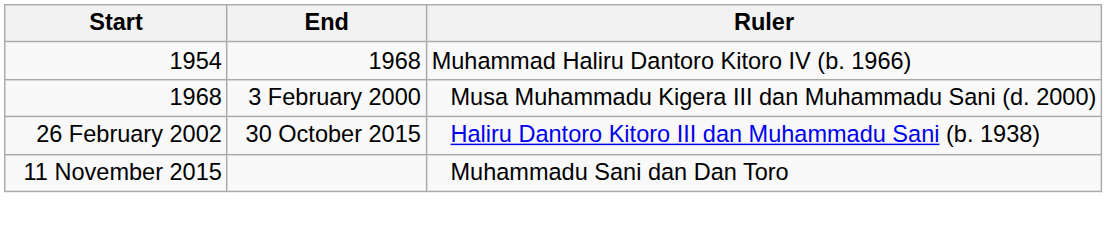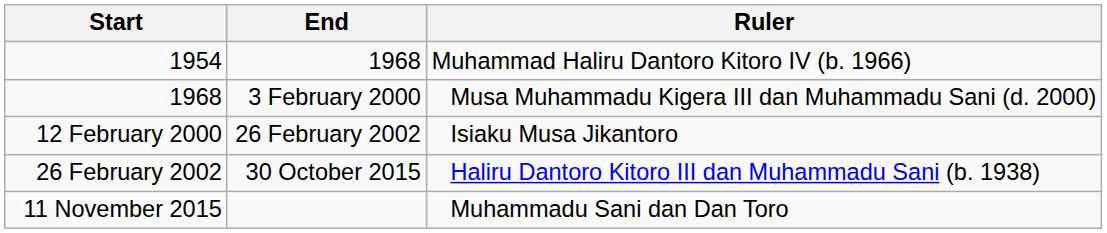+ row: 12 February 2000 | 26 February 2002 | Isiaku Musa Jikantoro
